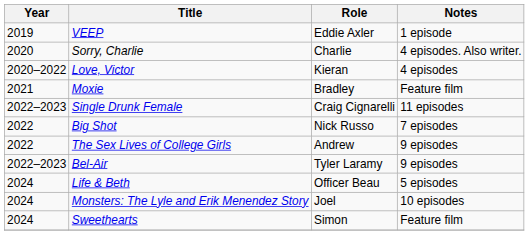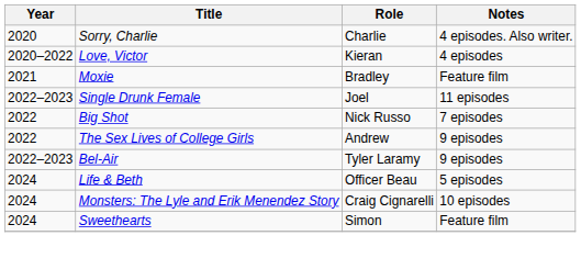- row: 2019 | VEEP | Eddie Axler | 1 episode
Single Drunk Female | Role: Craig Cignarelli -> Joel
Monsters: The Lyle and Erik Menendez Story | Role: Joel -> Craig Cignarelli
